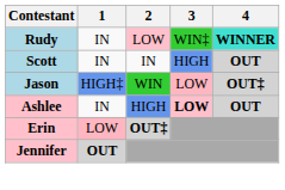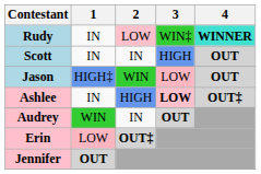Jason | 4: OUT‡ -> OUT
Ashlee | 4: OUT -> OUT‡
+ row: Audrey | WIN | IN | OUT
